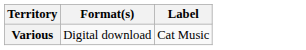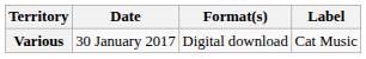+ column: Date | 30 January 2017
